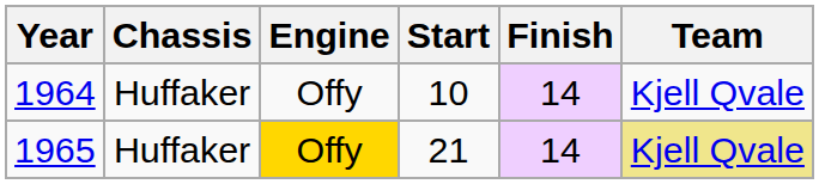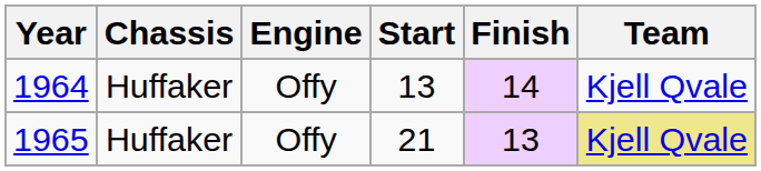1964 | Start: 10 -> 13
1965 | Engine: gold background -> no background
1965 | Finish: 14 -> 13
